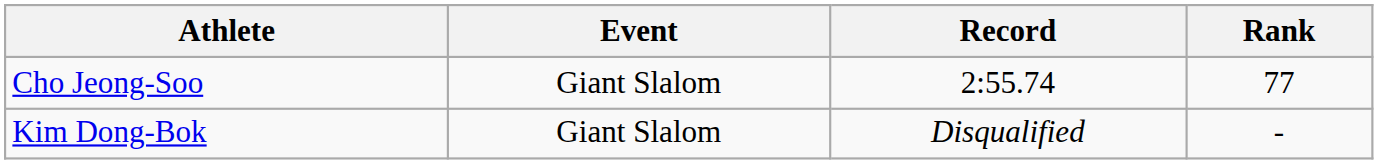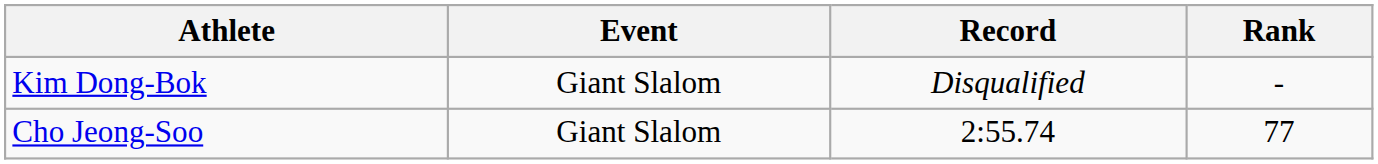rows swapped: Cho Jeong-Soo <-> Kim Dong-Bok
